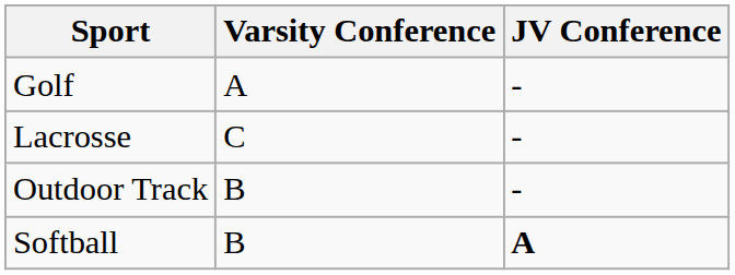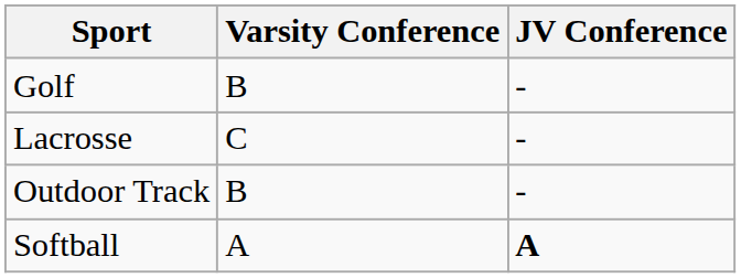Golf | Varsity Conference: A -> B
Softball | Varsity Conference: B -> A
